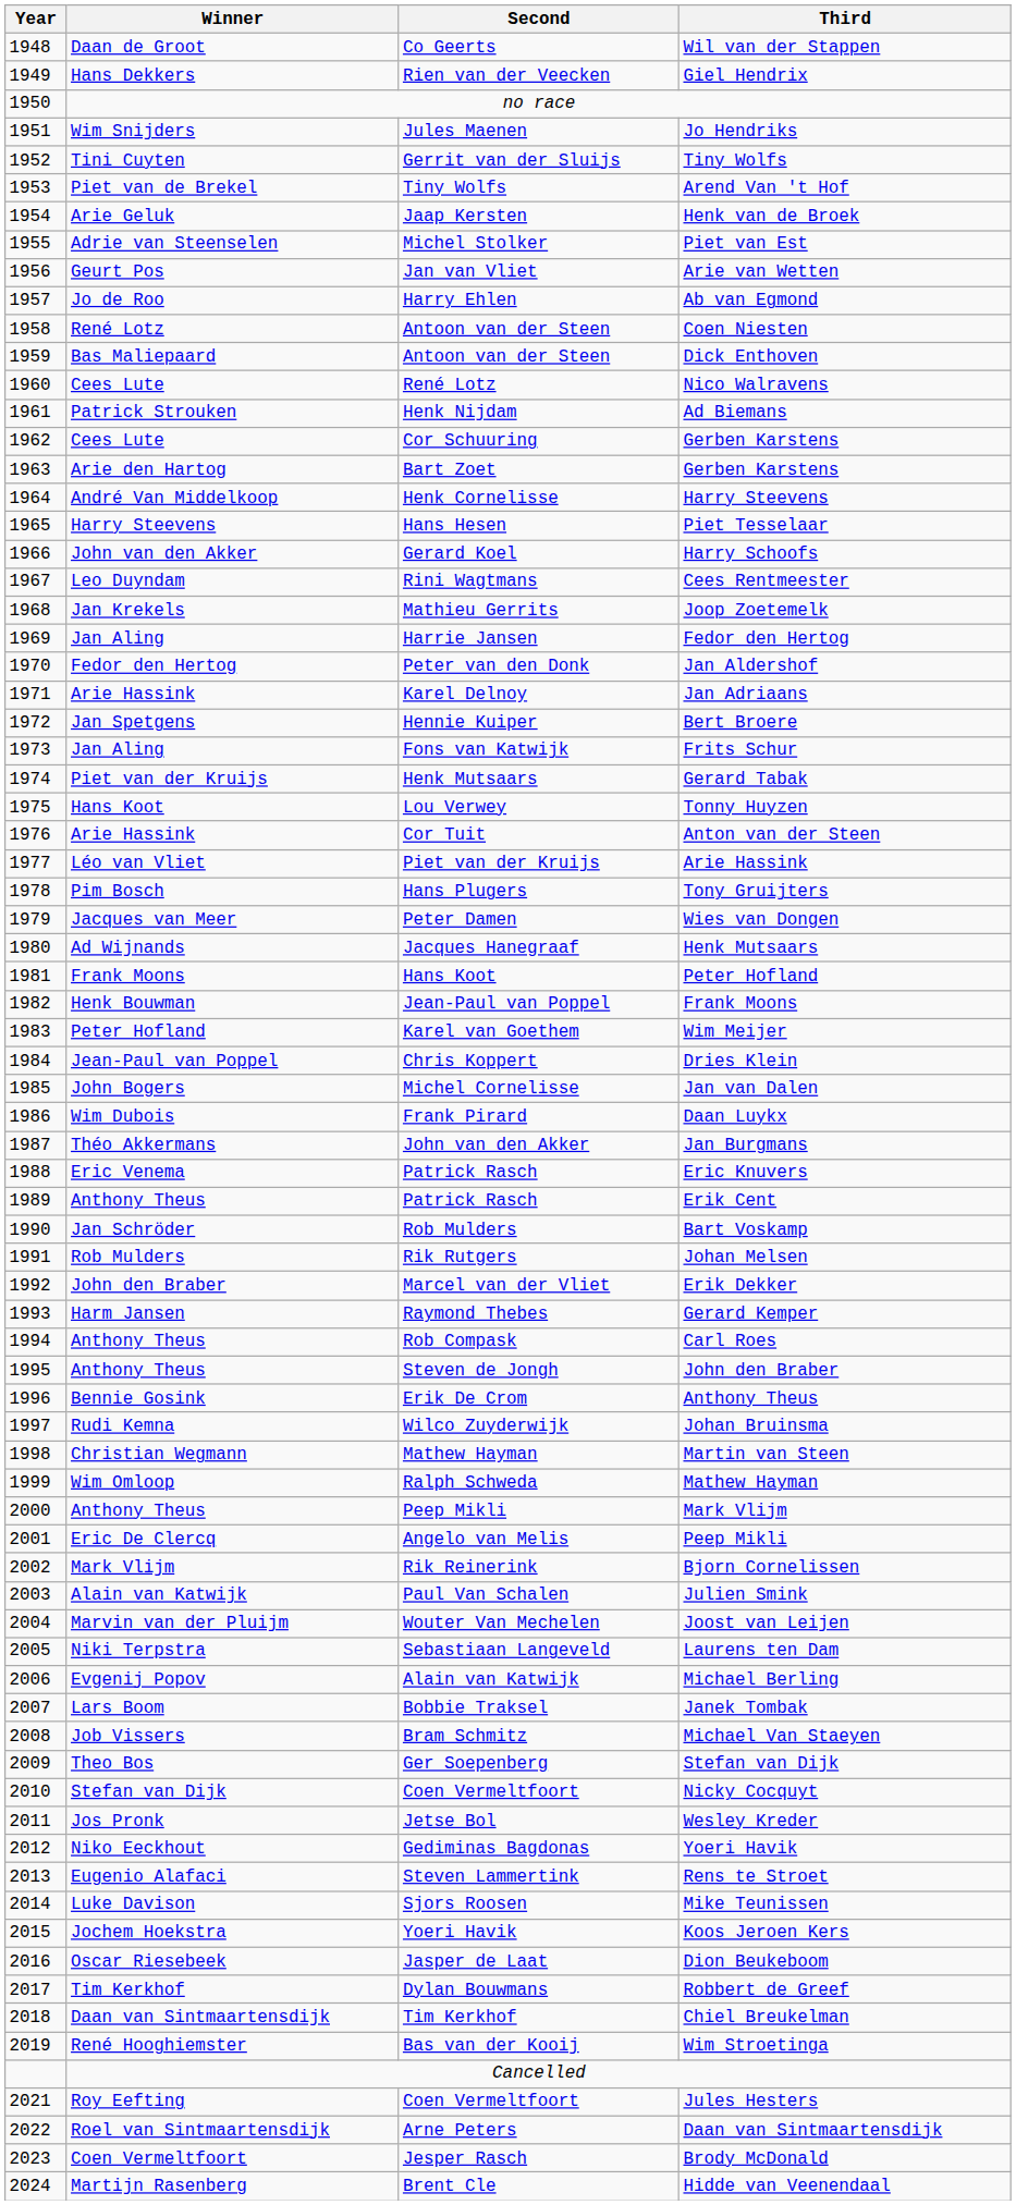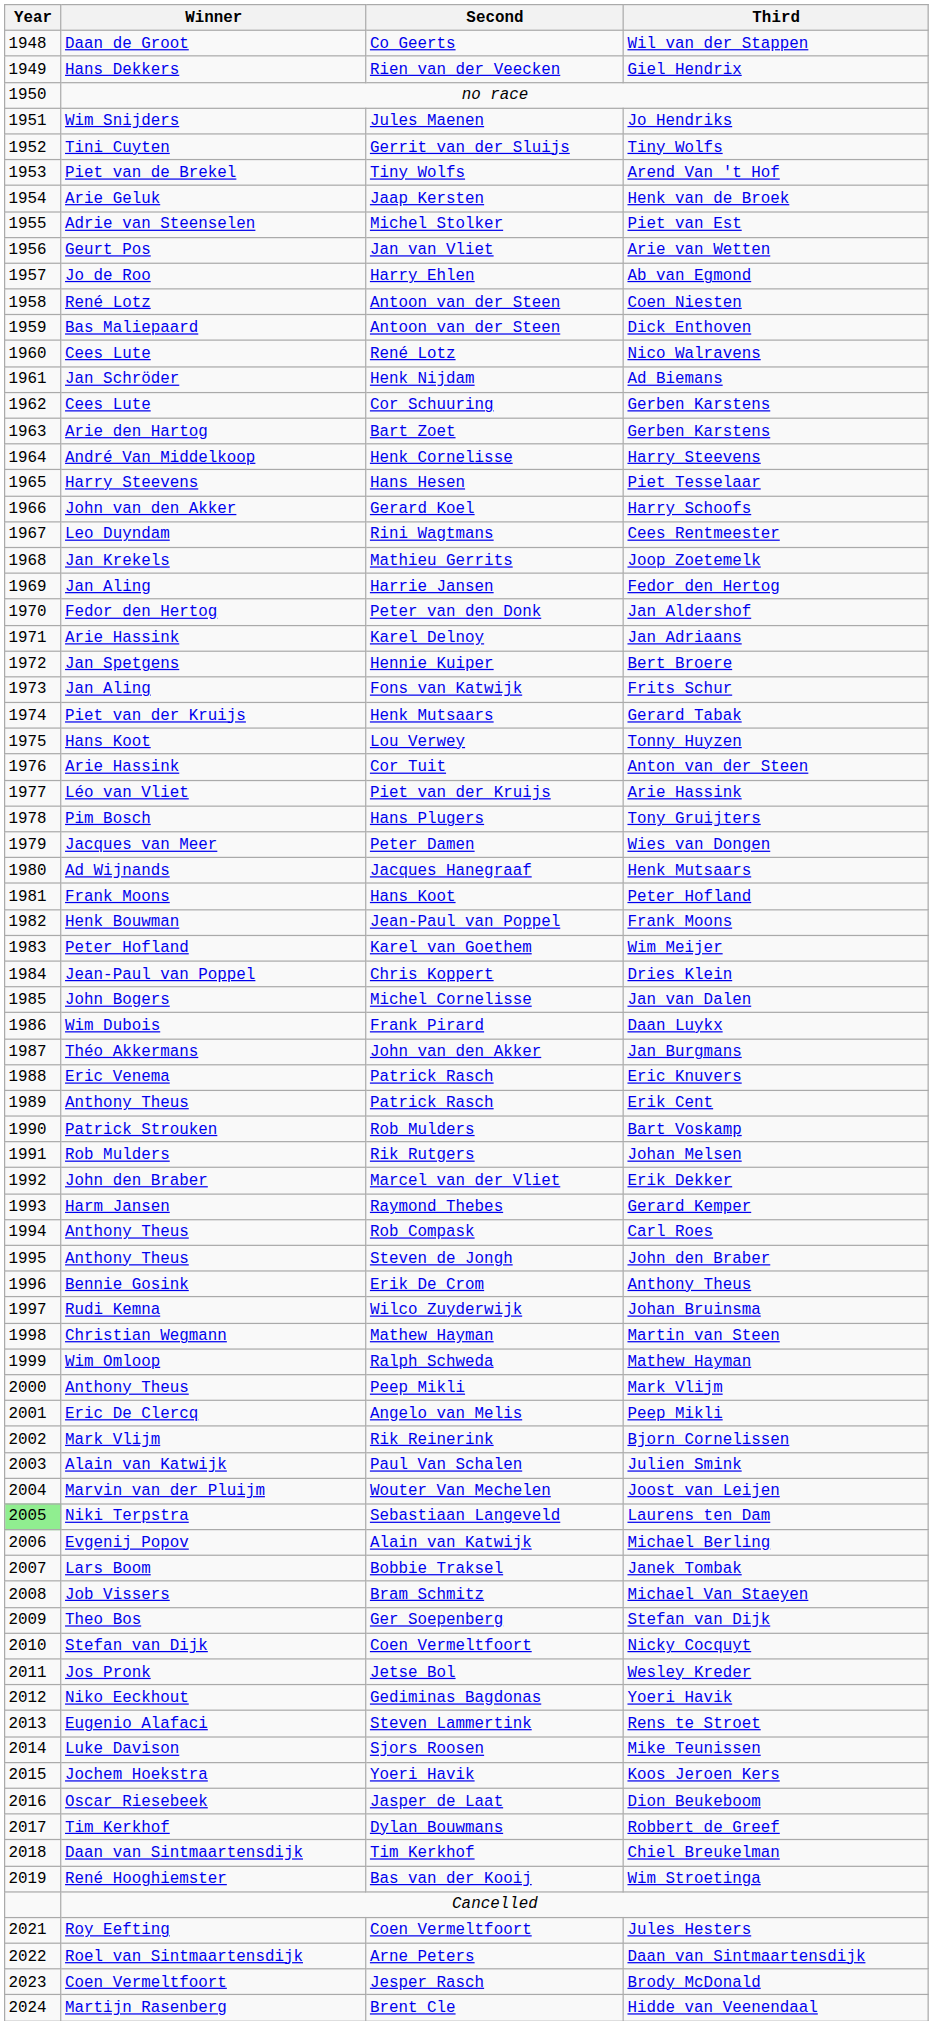Ad Biemans | Winner: Patrick Strouken -> Jan Schröder
Bart Voskamp | Winner: Jan Schröder -> Patrick Strouken
Laurens ten Dam | Year: no background -> lightgreen background
